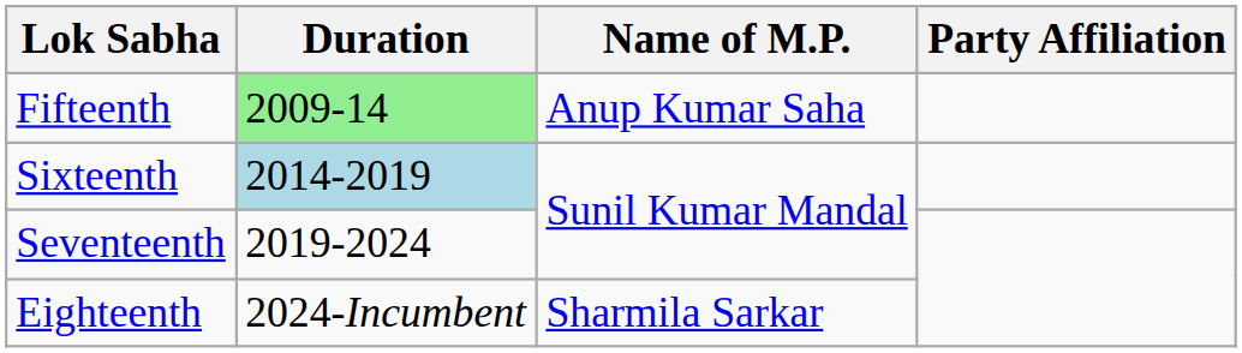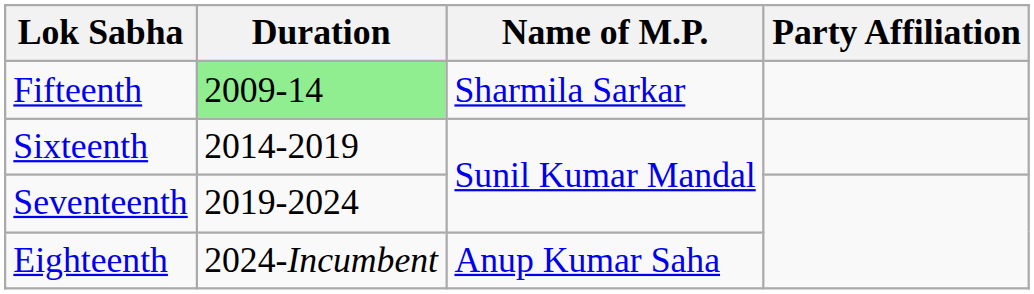Fifteenth | Name of M.P.: Anup Kumar Saha -> Sharmila Sarkar
Sixteenth | Duration: lightblue background -> no background
Eighteenth | Name of M.P.: Sharmila Sarkar -> Anup Kumar Saha
